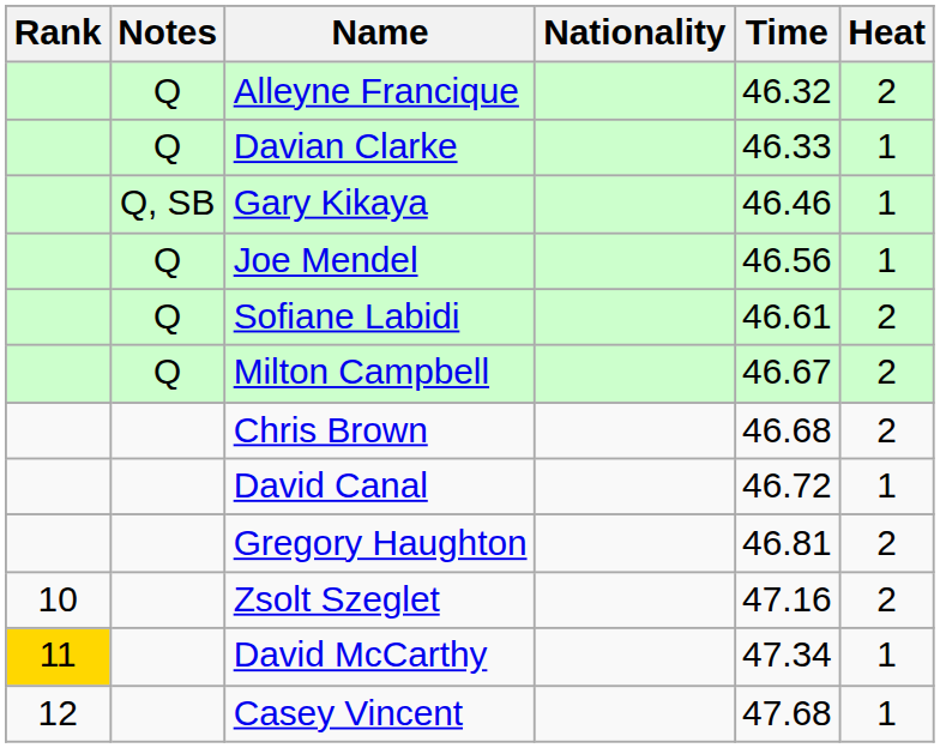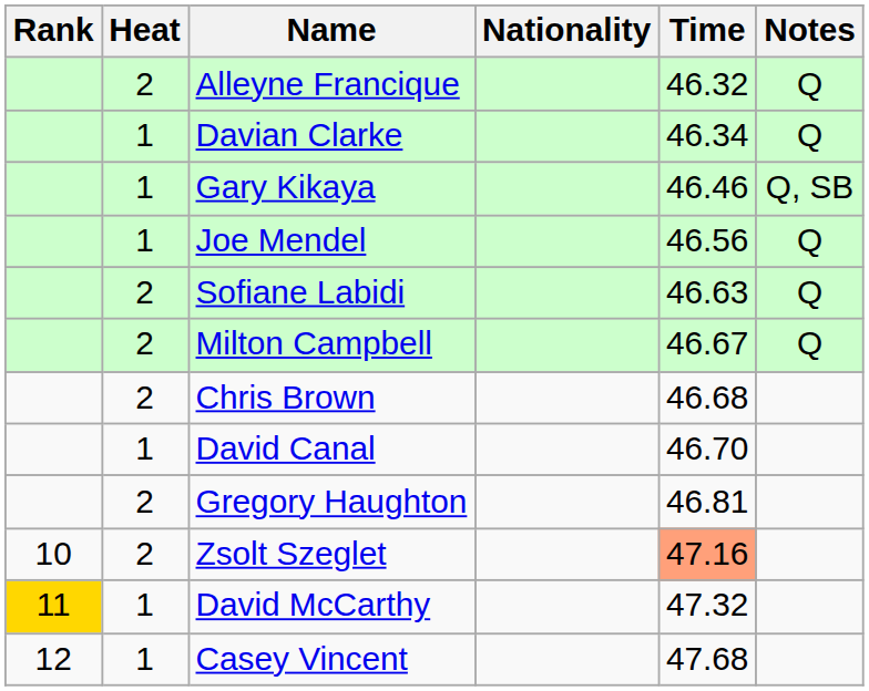columns swapped: Heat <-> Notes
Davian Clarke | Time: 46.33 -> 46.34
Sofiane Labidi | Time: 46.61 -> 46.63
David Canal | Time: 46.72 -> 46.70
Zsolt Szeglet | Time: no background -> lightsalmon background
David McCarthy | Time: 47.34 -> 47.32
